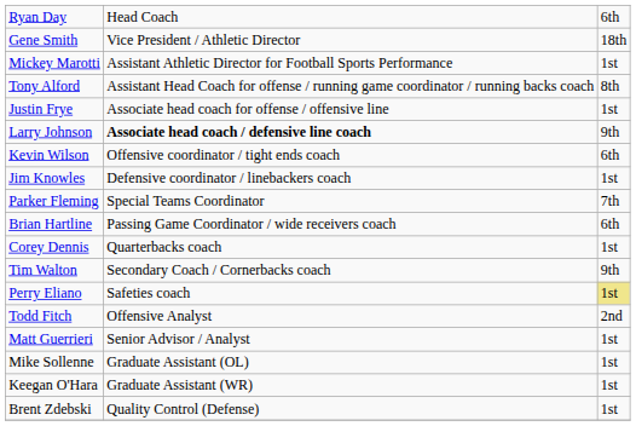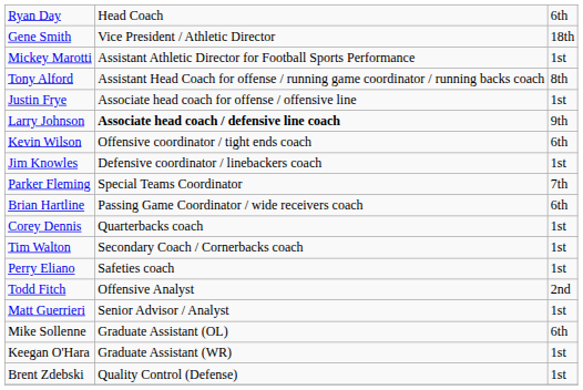Tim Walton | column 3: 9th -> 1st
Perry Eliano | column 3: khaki background -> no background
Mike Sollenne | column 3: 1st -> 6th
